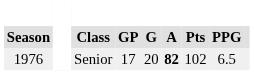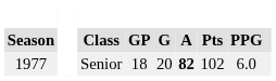Senior | Season: 1976 -> 1977
Senior | GP: 17 -> 18
Senior | PPG: 6.5 -> 6.0
